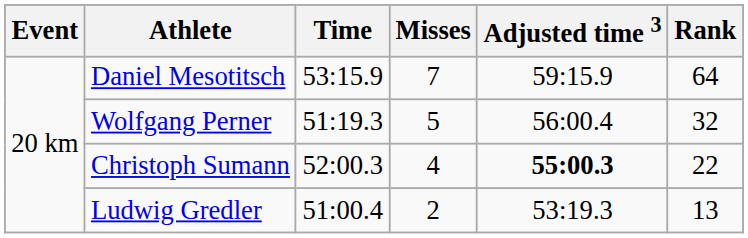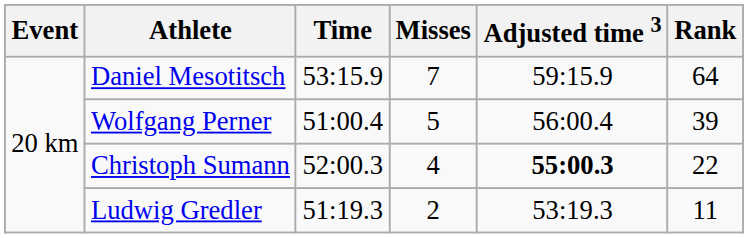Wolfgang Perner | Time: 51:19.3 -> 51:00.4
Wolfgang Perner | Rank: 32 -> 39
Ludwig Gredler | Time: 51:00.4 -> 51:19.3
Ludwig Gredler | Rank: 13 -> 11
